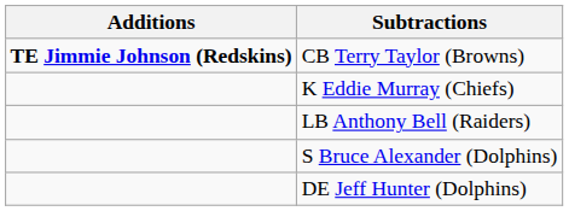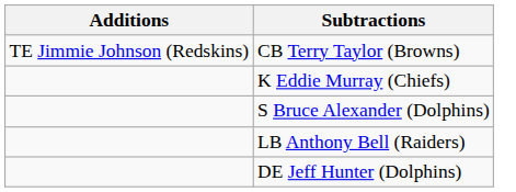CB Terry Taylor (Browns) | Additions: bold -> normal
rows swapped: LB Anthony Bell (Raiders) <-> S Bruce Alexander (Dolphins)
